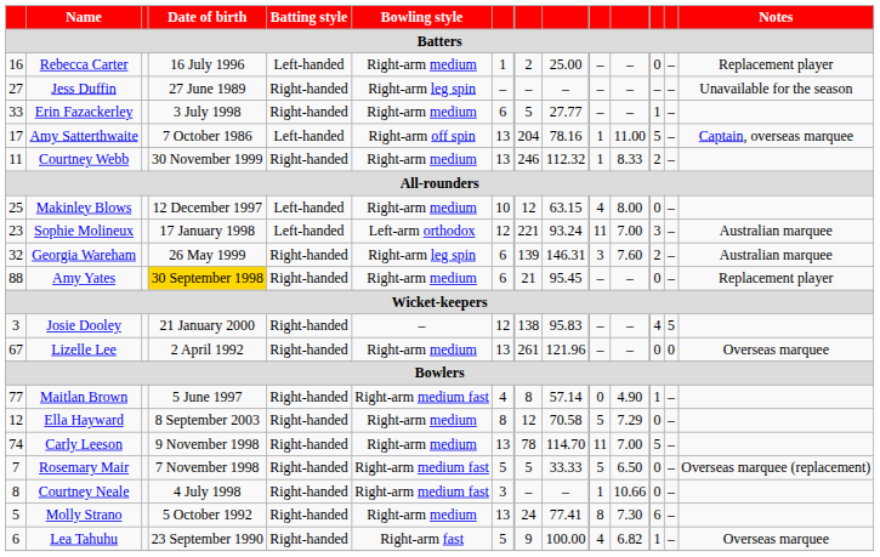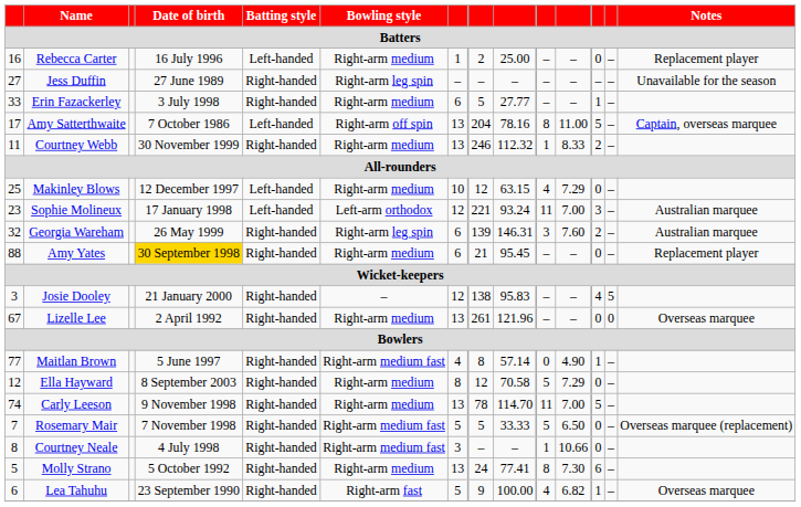Amy Satterthwaite | column 10: 1 -> 8
Makinley Blows | column 11: 8.00 -> 7.29
